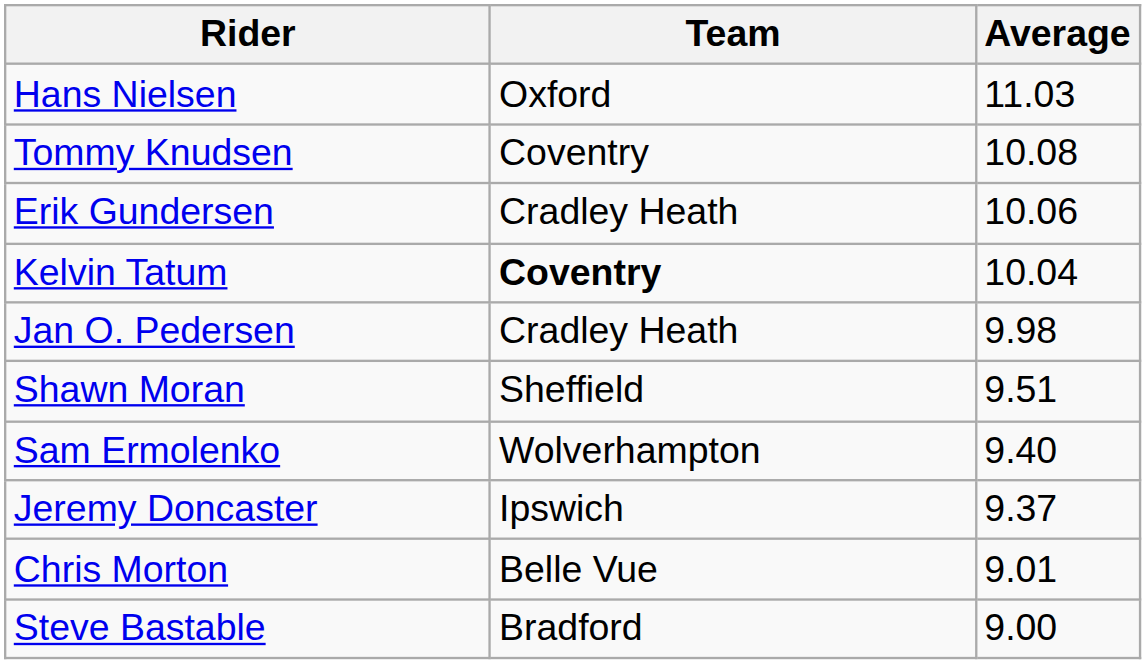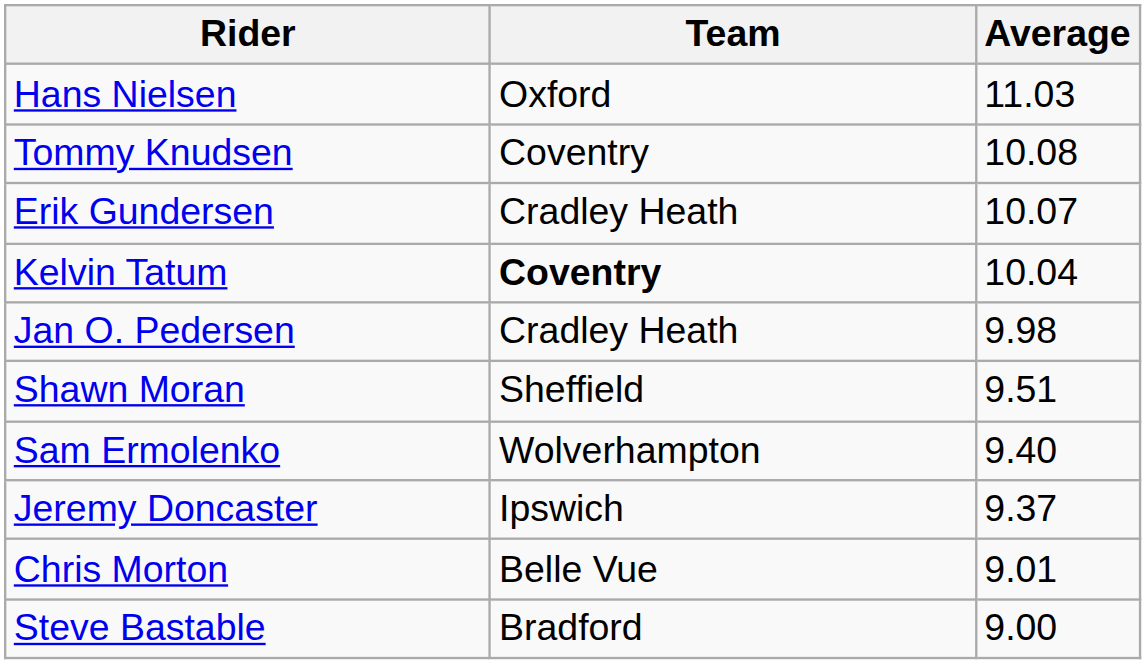Erik Gundersen | Average: 10.06 -> 10.07
